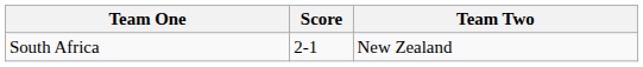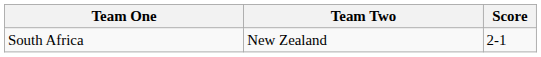columns swapped: Team Two <-> Score
